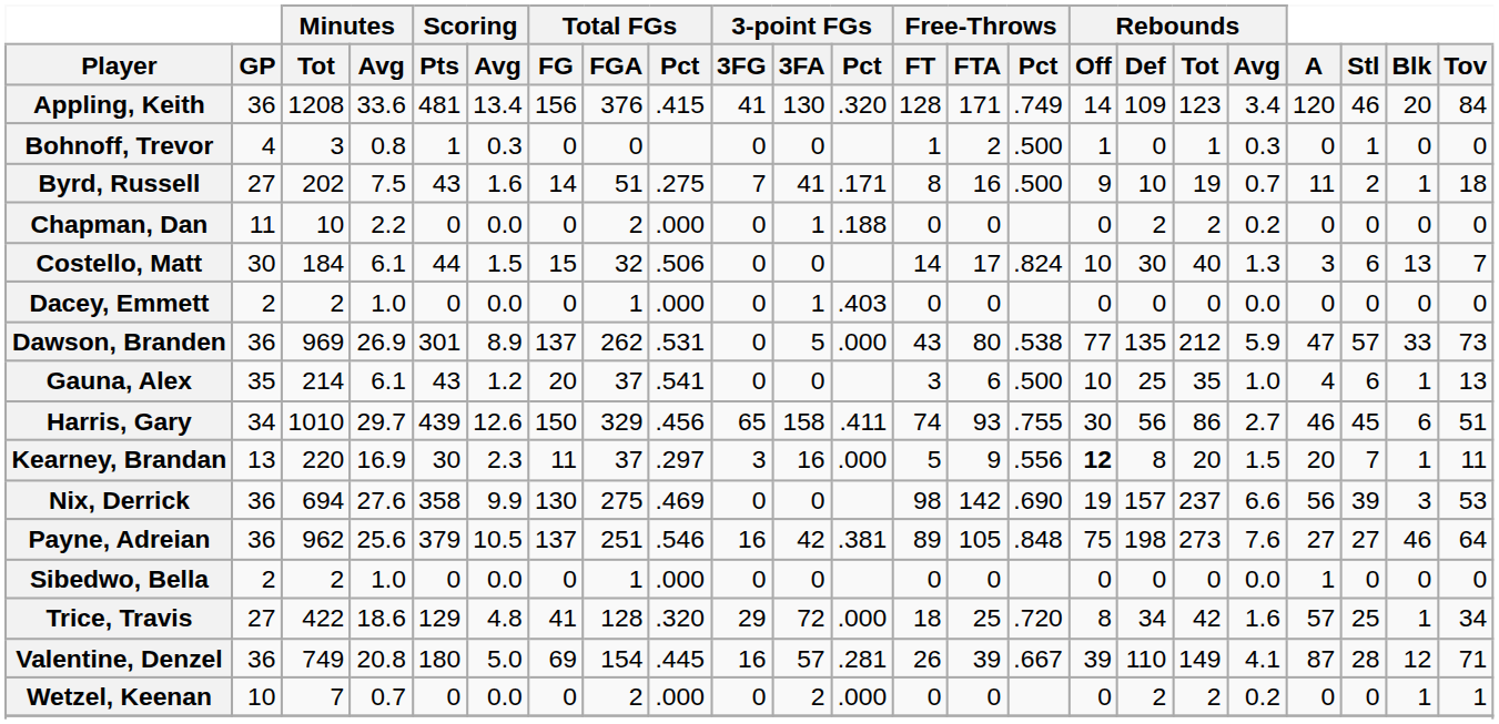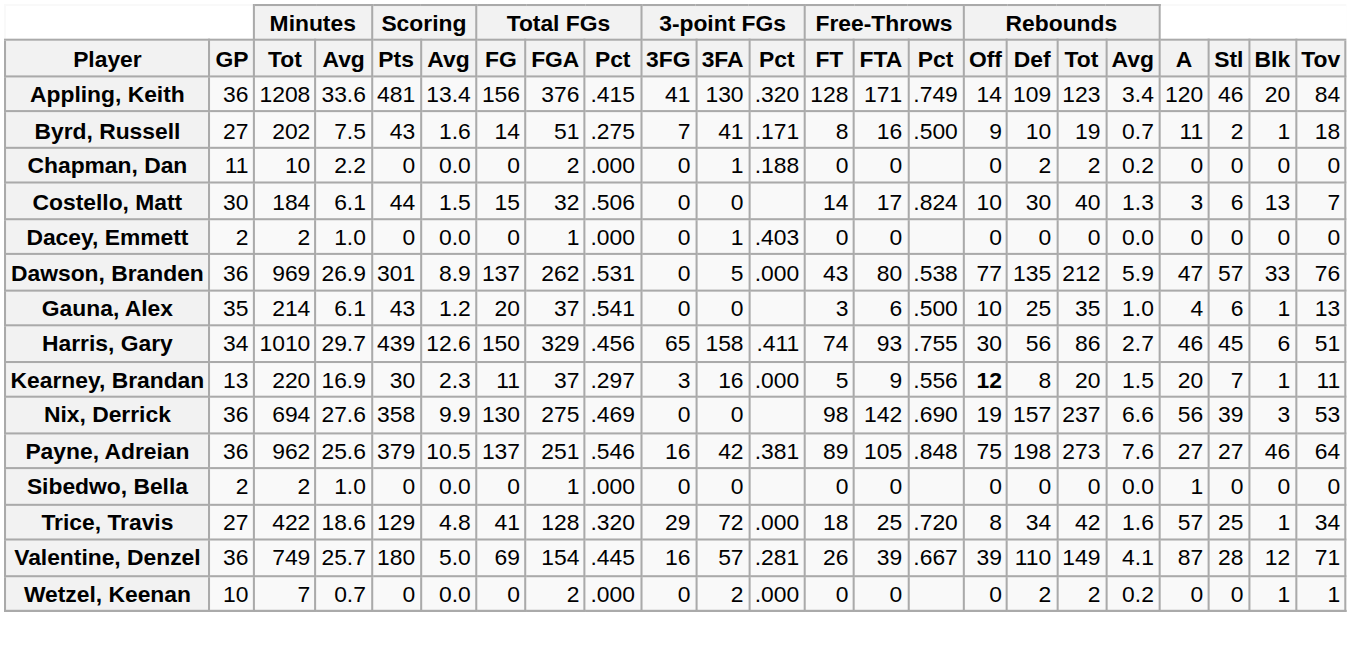- row: Bohnoff, Trevor | 4 | 3 | 0.8 | 1 | 0.3 | 0 | 0 | 0 | 0 | 1 | 2 | .500 | 1 | 0 | 1 | 0.3 | 0 | 1 | 0 | 0
Dawson, Branden | Tov: 73 -> 76
Valentine, Denzel | Minutes / Avg: 20.8 -> 25.7
